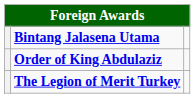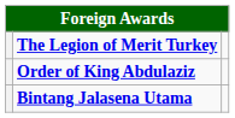rows swapped: The Legion of Merit Turkey <-> Bintang Jalasena Utama
